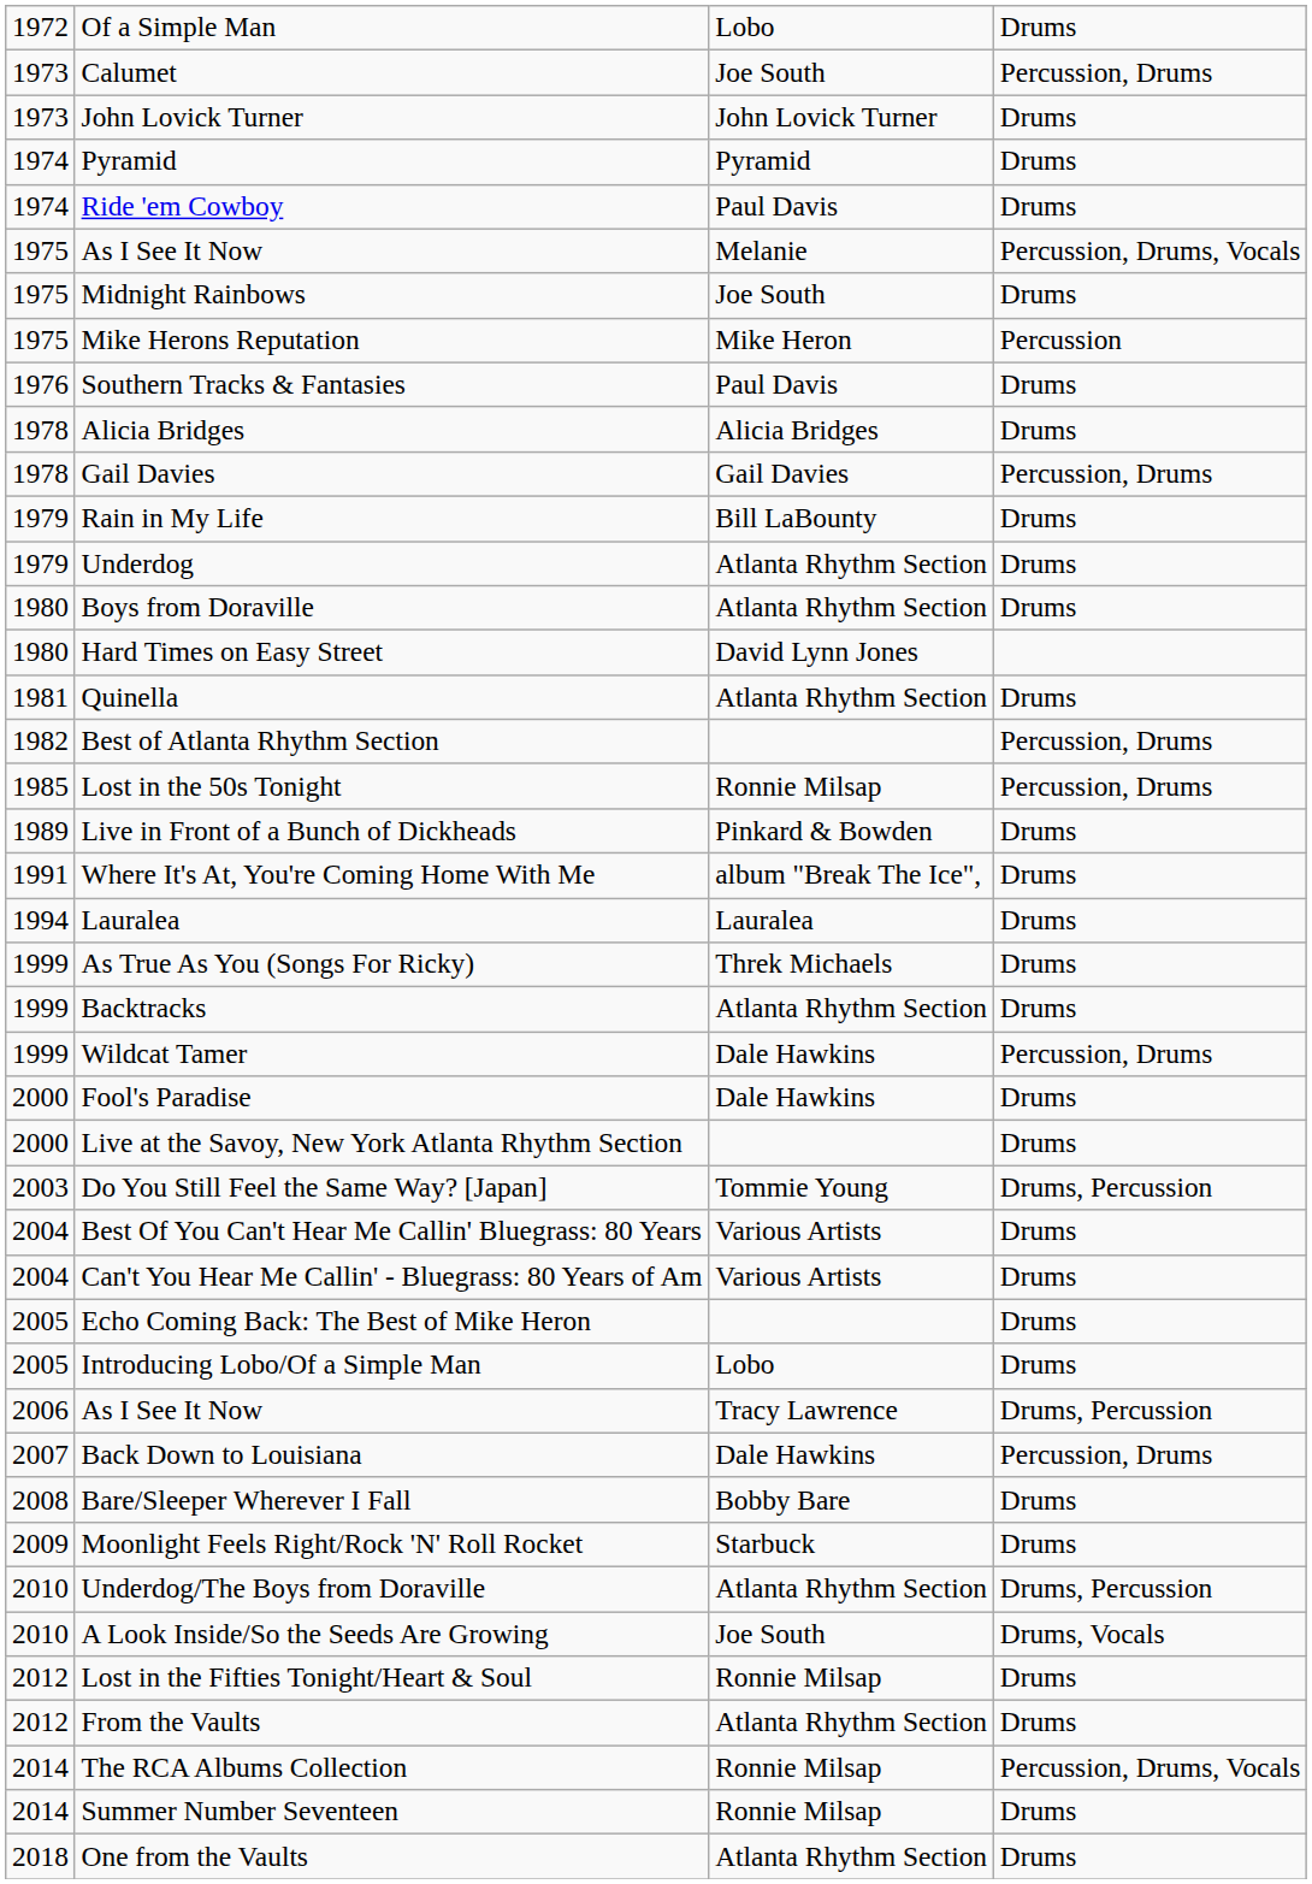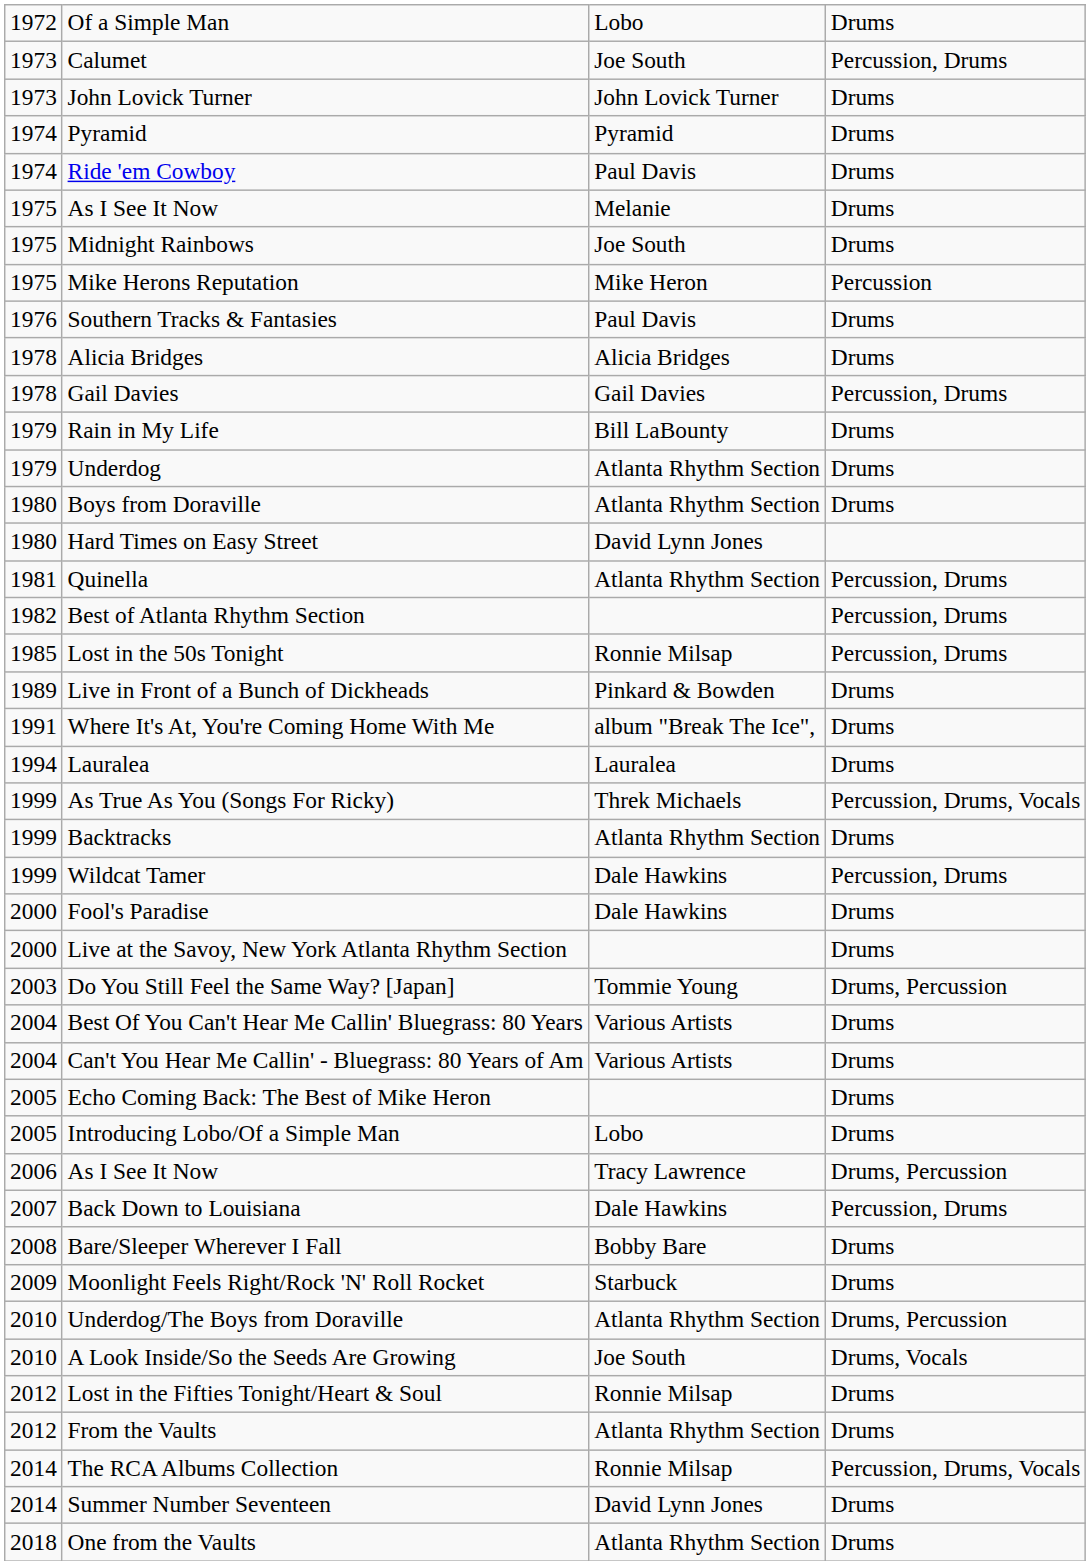1975 / As I See It Now | column 4: Percussion, Drums, Vocals -> Drums
Quinella | column 4: Drums -> Percussion, Drums
As True As You (Songs For Ricky) | column 4: Drums -> Percussion, Drums, Vocals
Summer Number Seventeen | column 3: Ronnie Milsap -> David Lynn Jones
